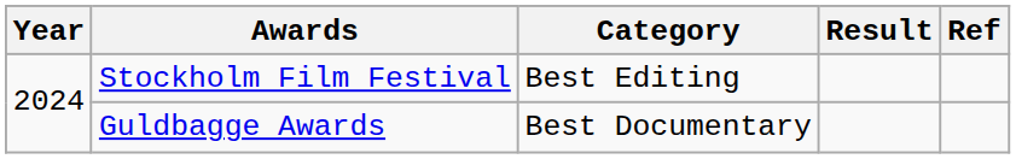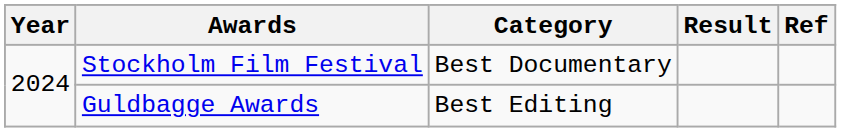Stockholm Film Festival | Category: Best Editing -> Best Documentary
Guldbagge Awards | Category: Best Documentary -> Best Editing
